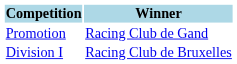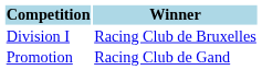rows swapped: Division I <-> Promotion
